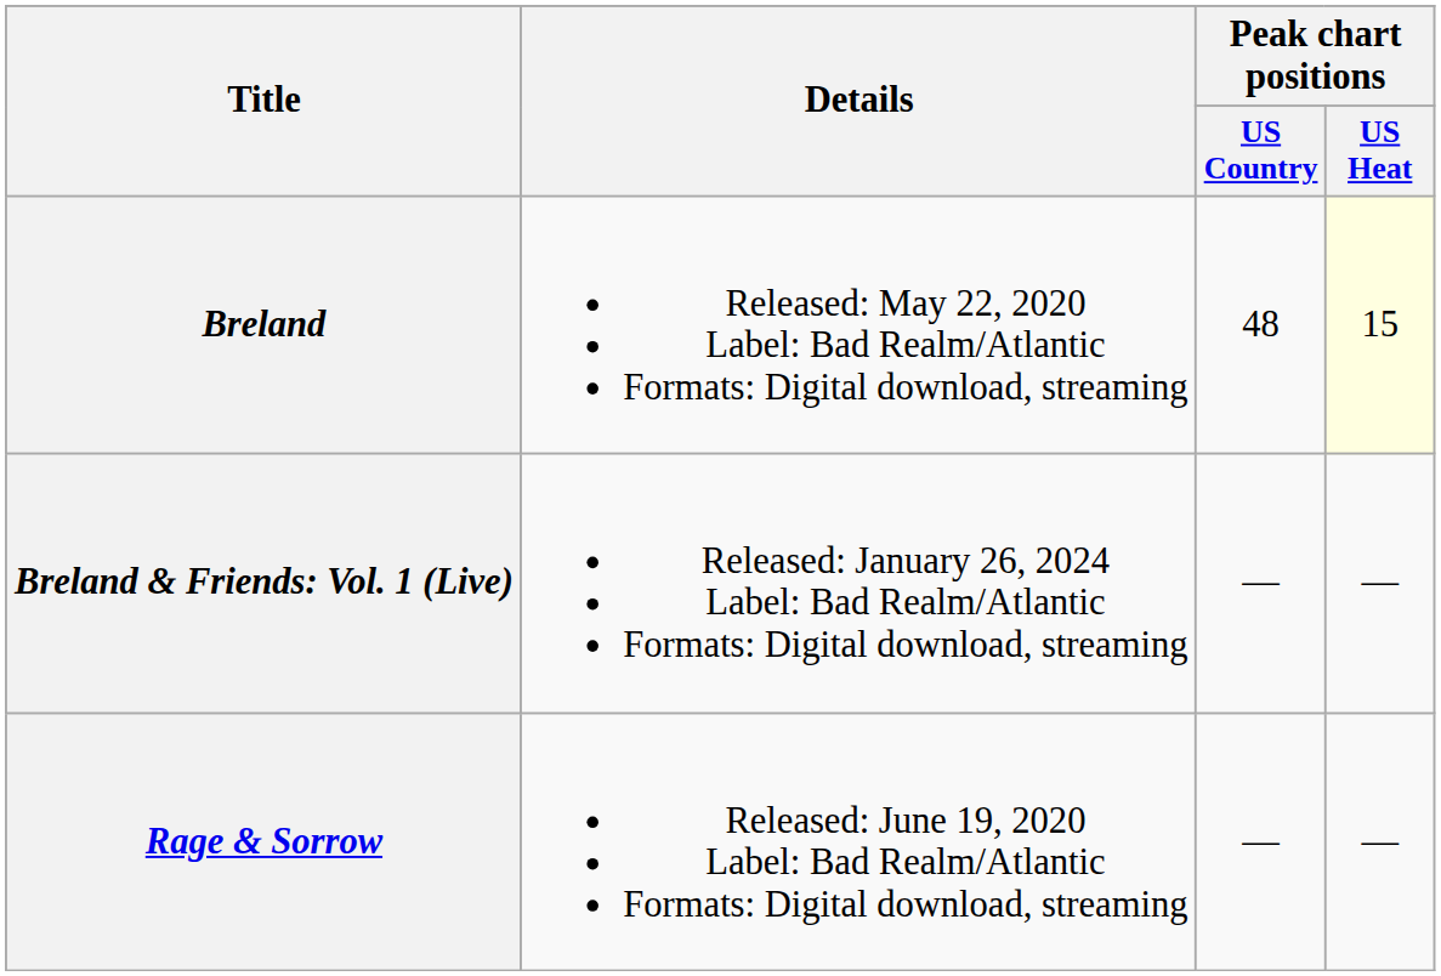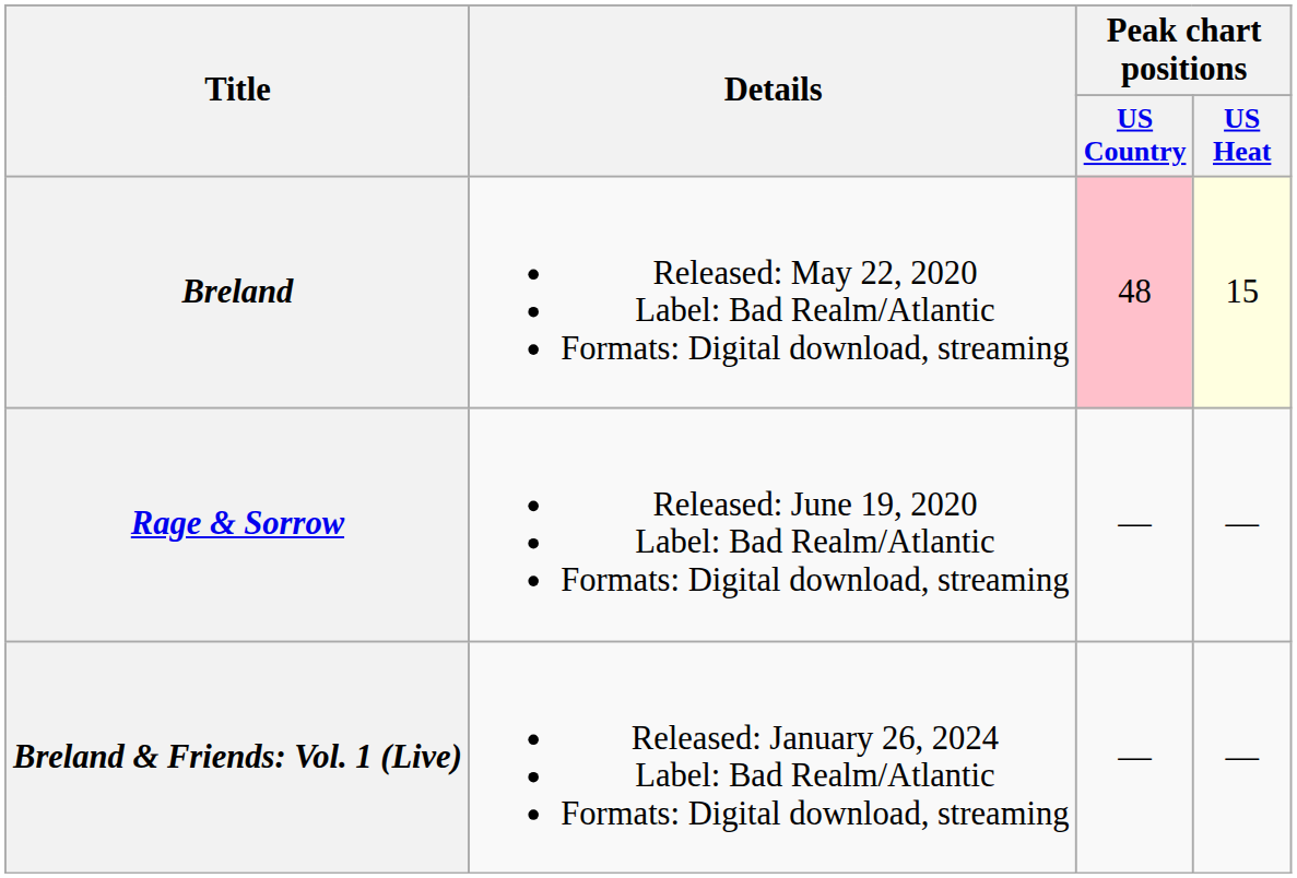Breland | Peak chart positions / US Country: no background -> pink background
rows swapped: Rage & Sorrow <-> Breland & Friends: Vol. 1 (Live)
